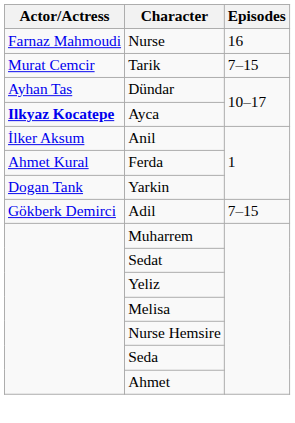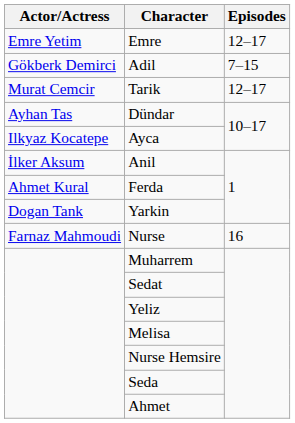+ row: Emre Yetim | Emre | 12–17
rows swapped: Adil <-> Nurse
Tarik | Episodes: 7–15 -> 12–17
Ayca | Actor/Actress: bold -> normal
